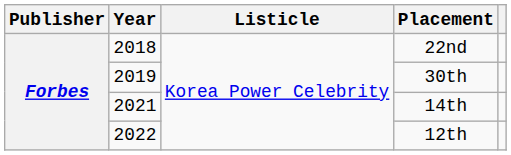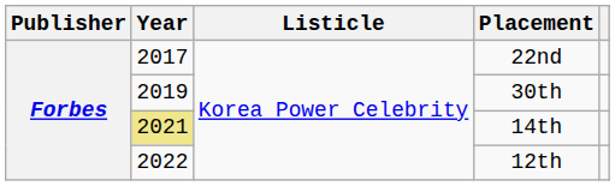22nd | Year: 2018 -> 2017
14th | Year: no background -> khaki background
